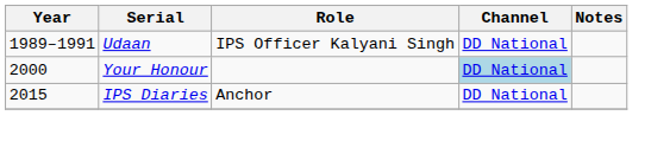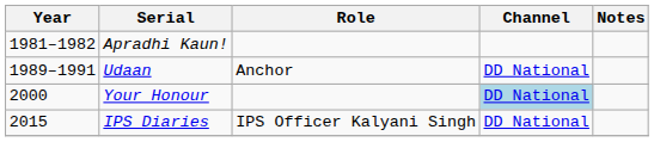+ row: 1981–1982 | Apradhi Kaun!
Udaan | Role: IPS Officer Kalyani Singh -> Anchor
IPS Diaries | Role: Anchor -> IPS Officer Kalyani Singh
